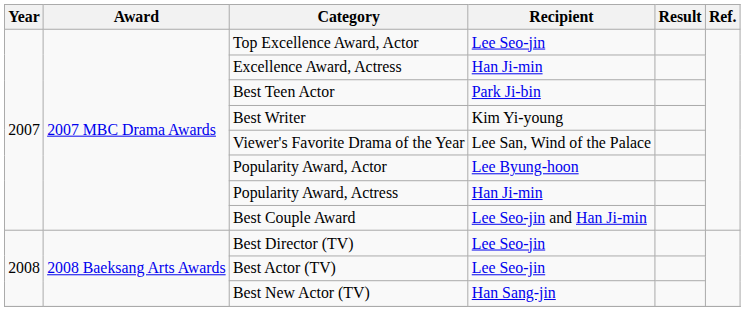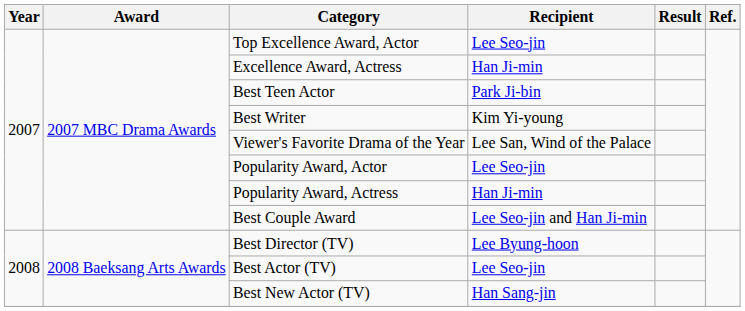Popularity Award, Actor | Recipient: Lee Byung-hoon -> Lee Seo-jin
Best Director (TV) | Recipient: Lee Seo-jin -> Lee Byung-hoon
